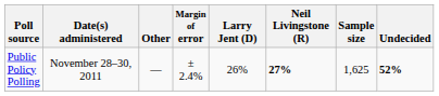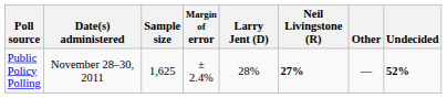columns swapped: Sample size <-> Other
Public Policy Polling | Larry Jent (D): 26% -> 28%
